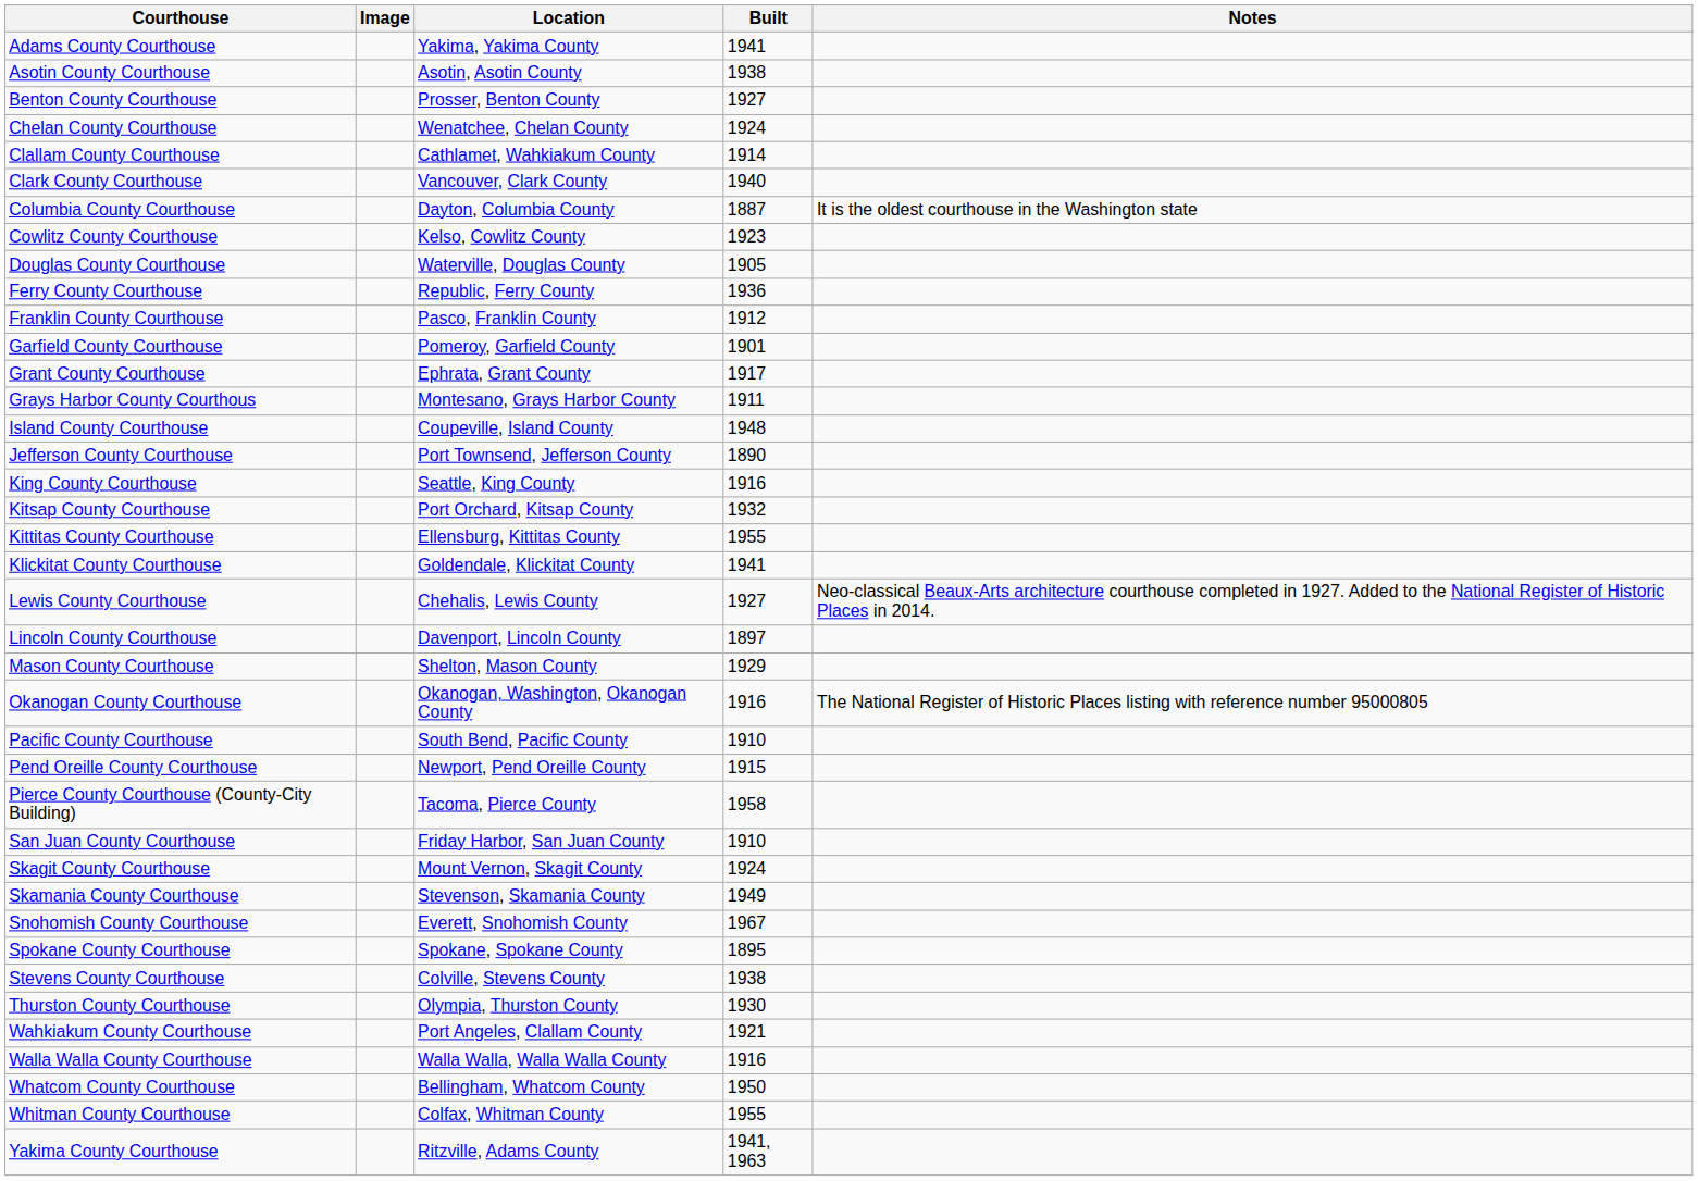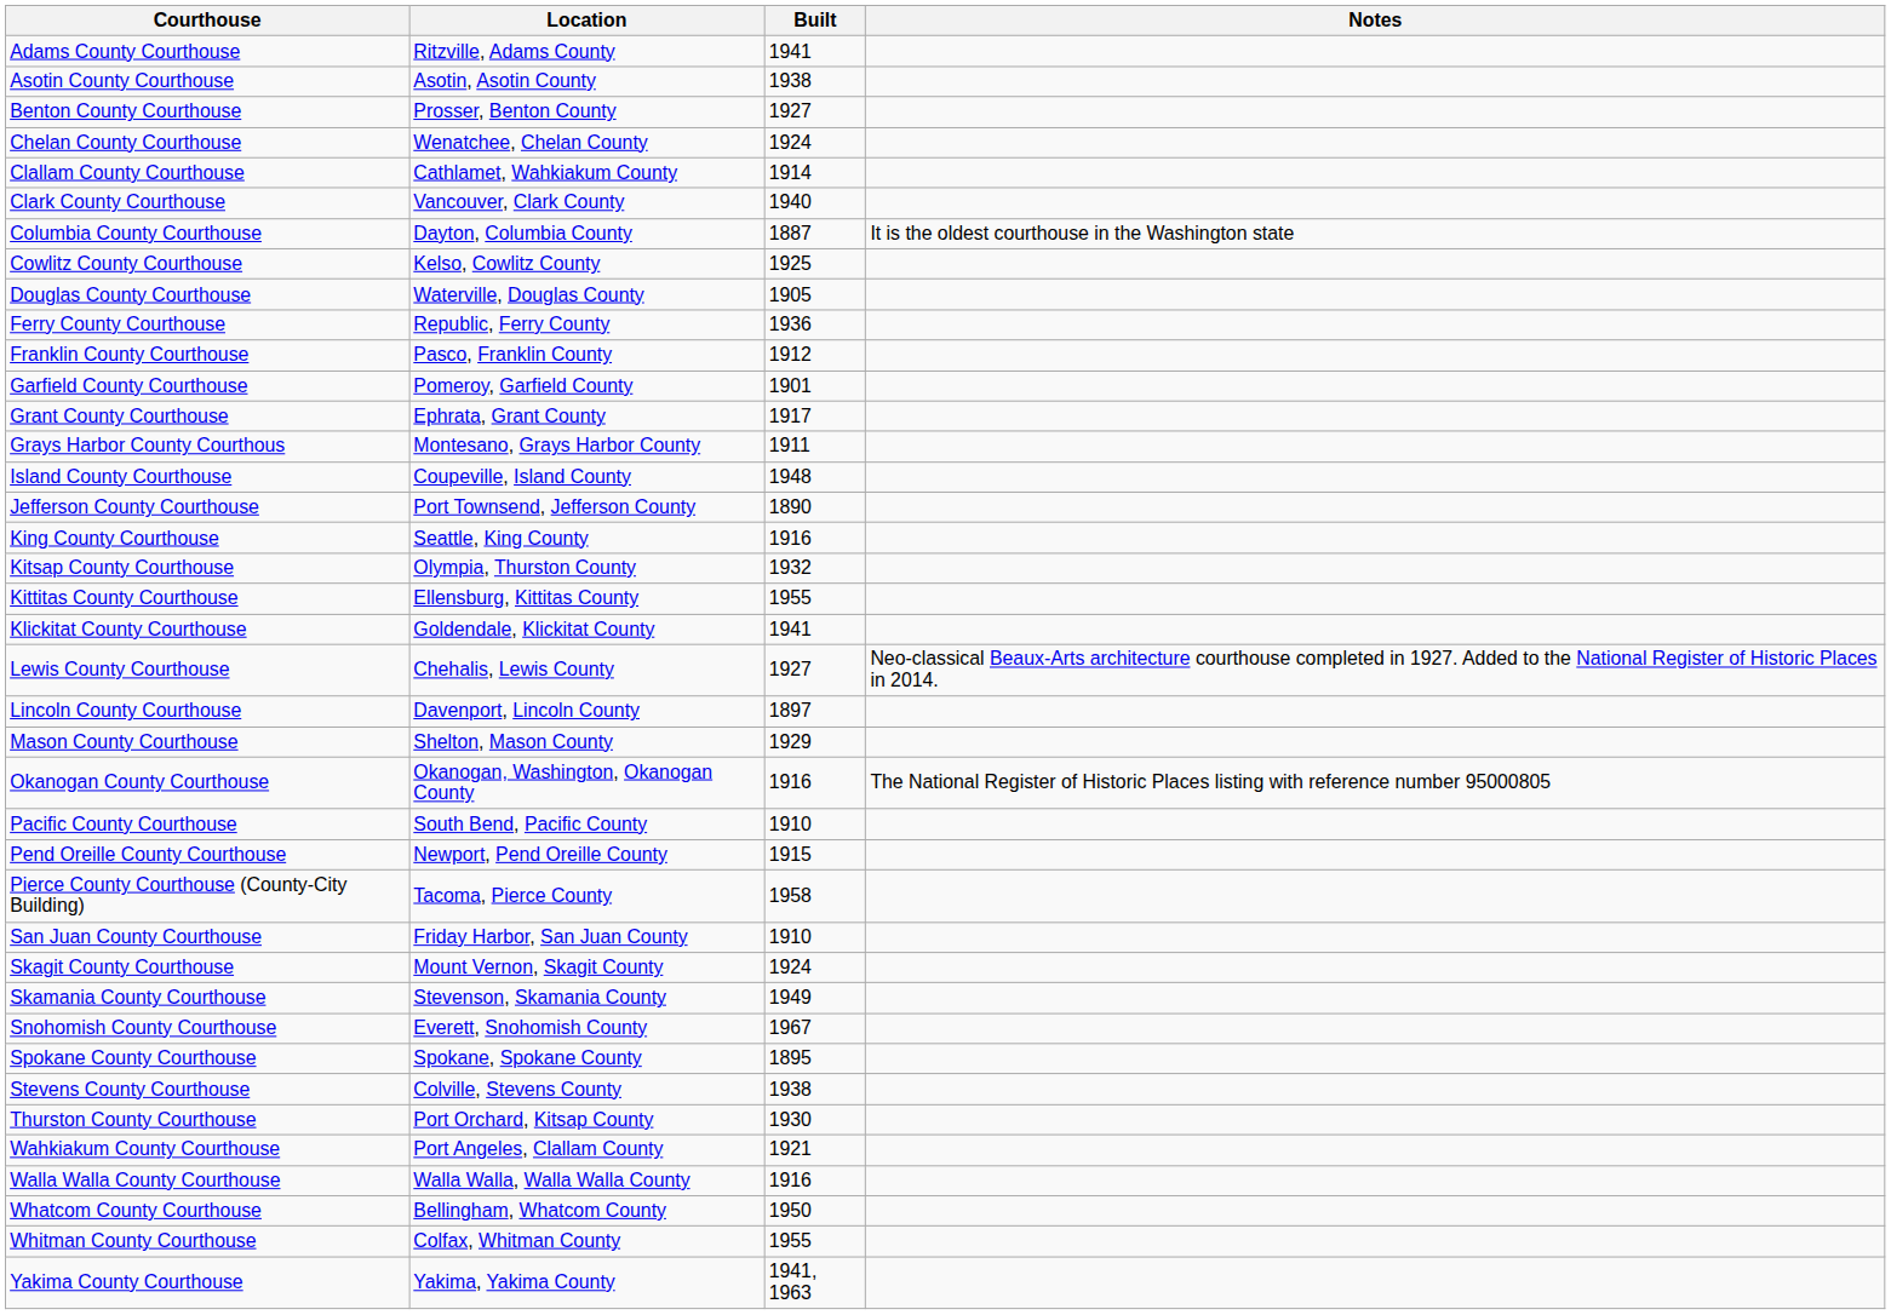- column: Image
Adams County Courthouse | Location: Yakima, Yakima County -> Ritzville, Adams County
Cowlitz County Courthouse | Built: 1923 -> 1925
Kitsap County Courthouse | Location: Port Orchard, Kitsap County -> Olympia, Thurston County
Thurston County Courthouse | Location: Olympia, Thurston County -> Port Orchard, Kitsap County
Yakima County Courthouse | Location: Ritzville, Adams County -> Yakima, Yakima County
